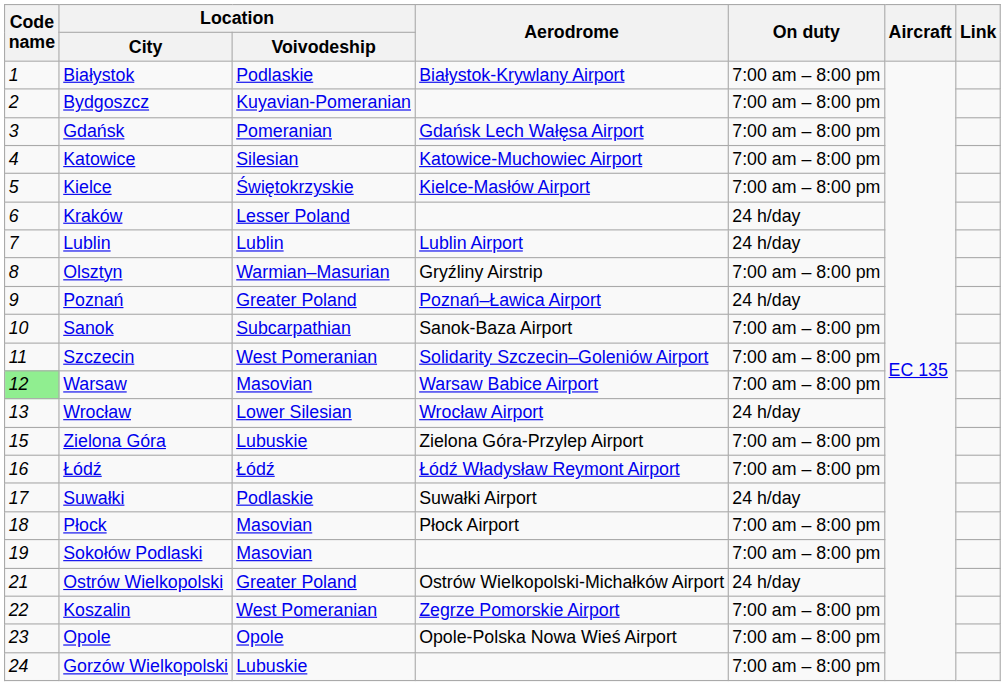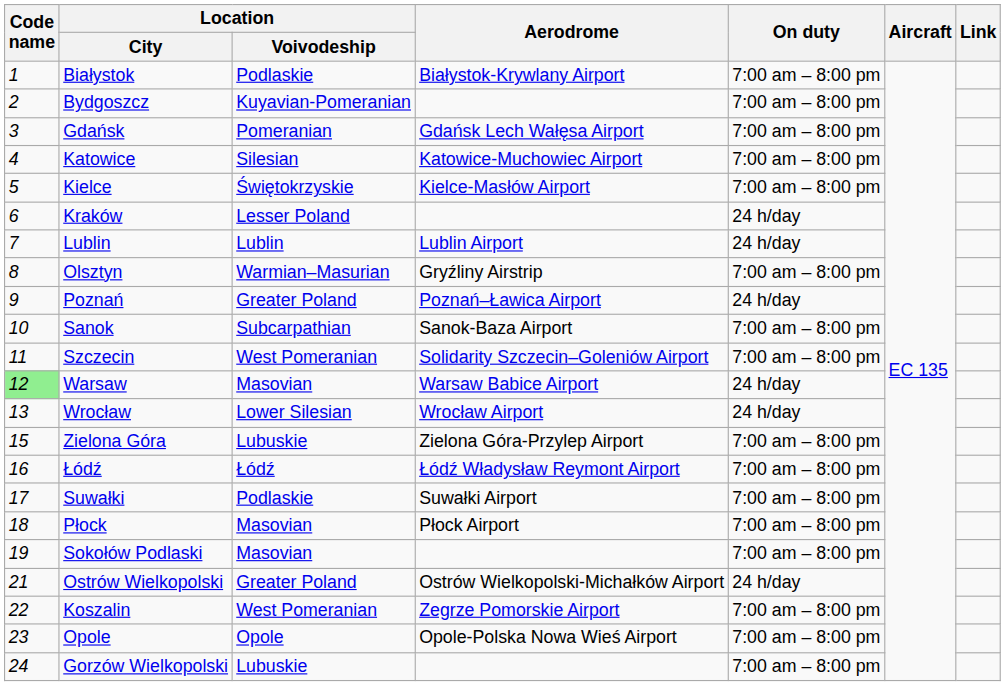Warsaw | On duty: 7:00 am – 8:00 pm -> 24 h/day
Suwałki | On duty: 24 h/day -> 7:00 am – 8:00 pm
